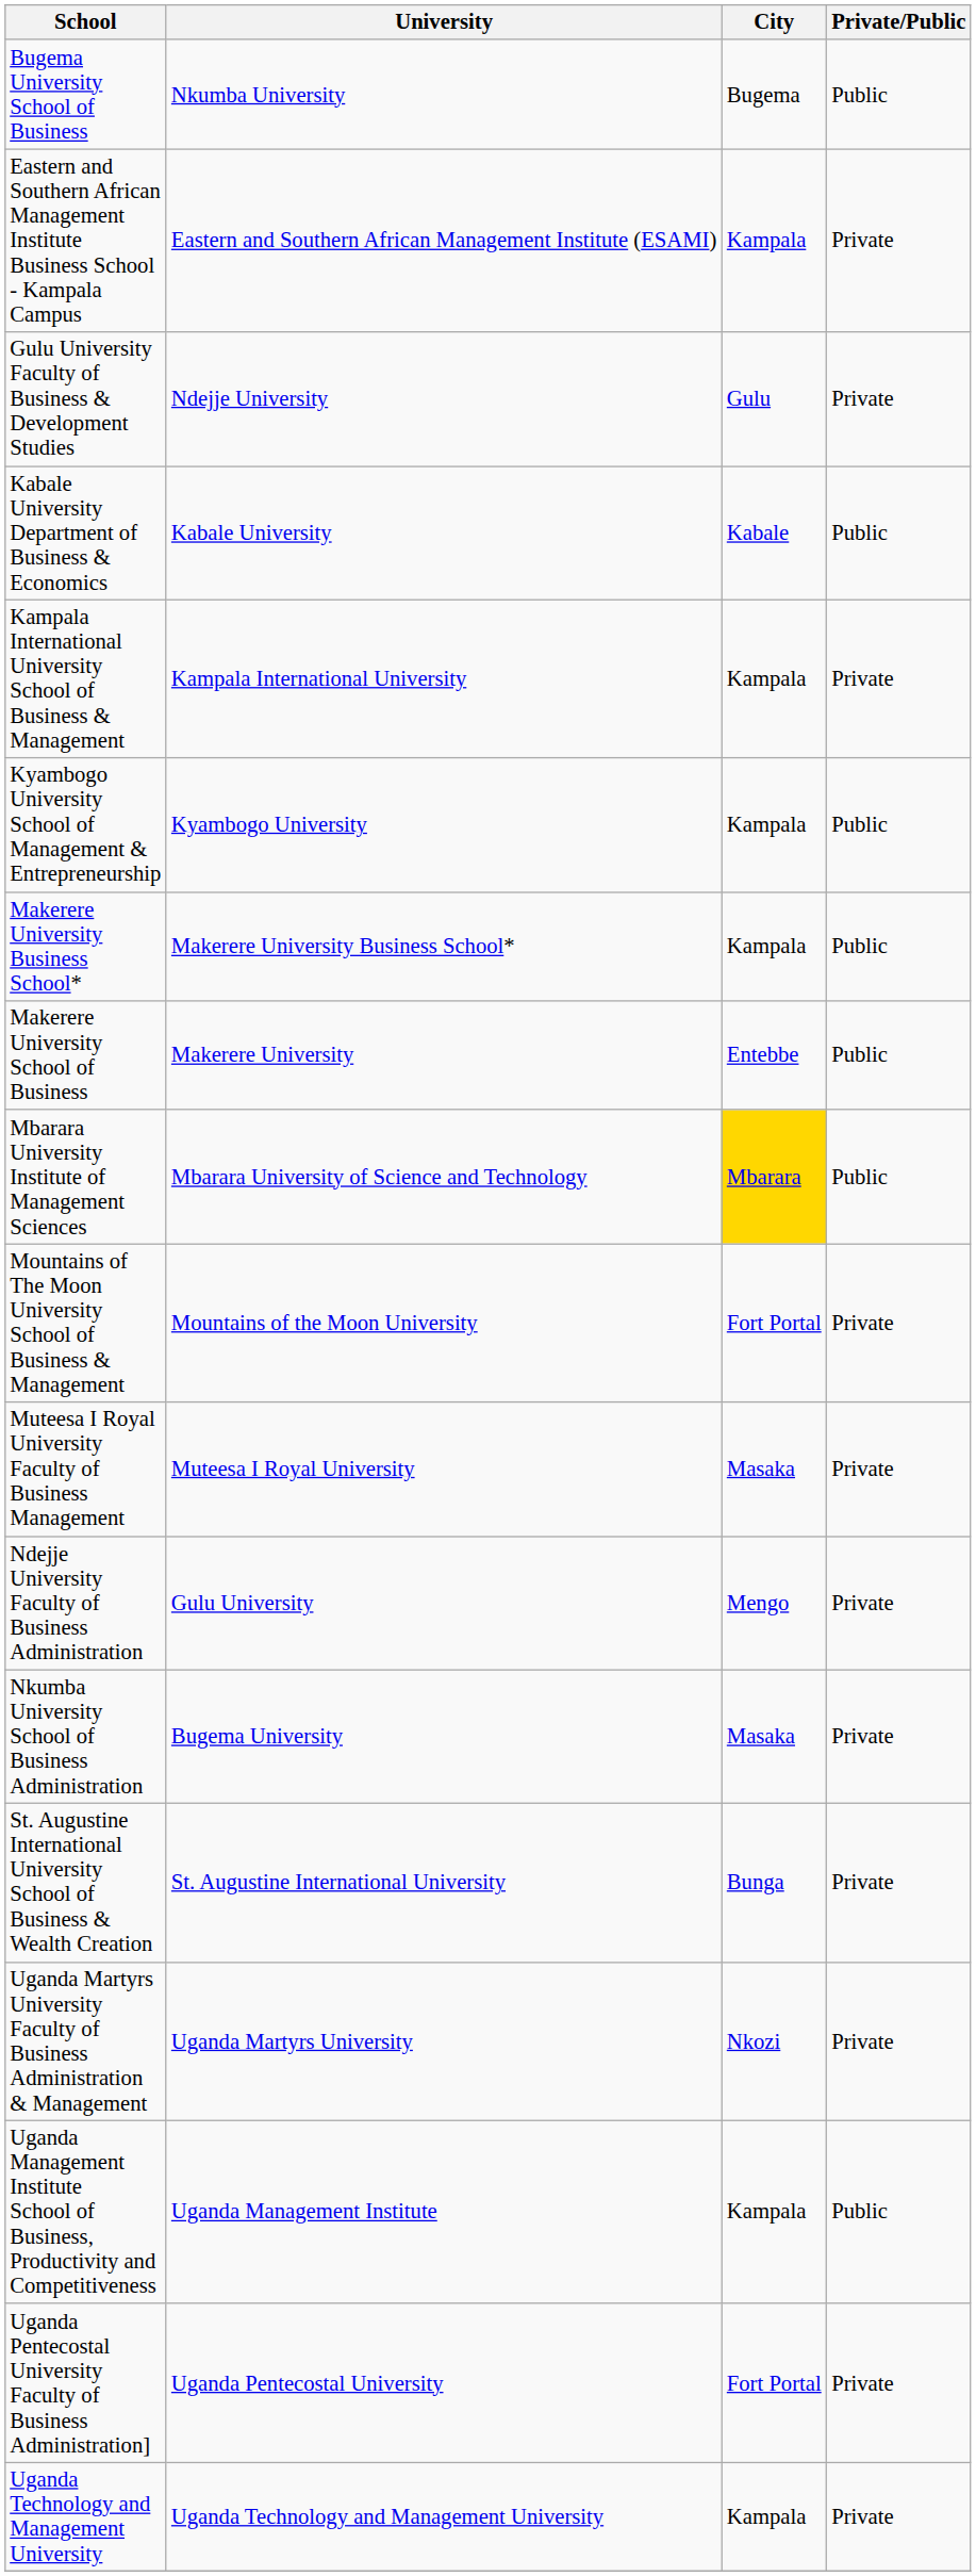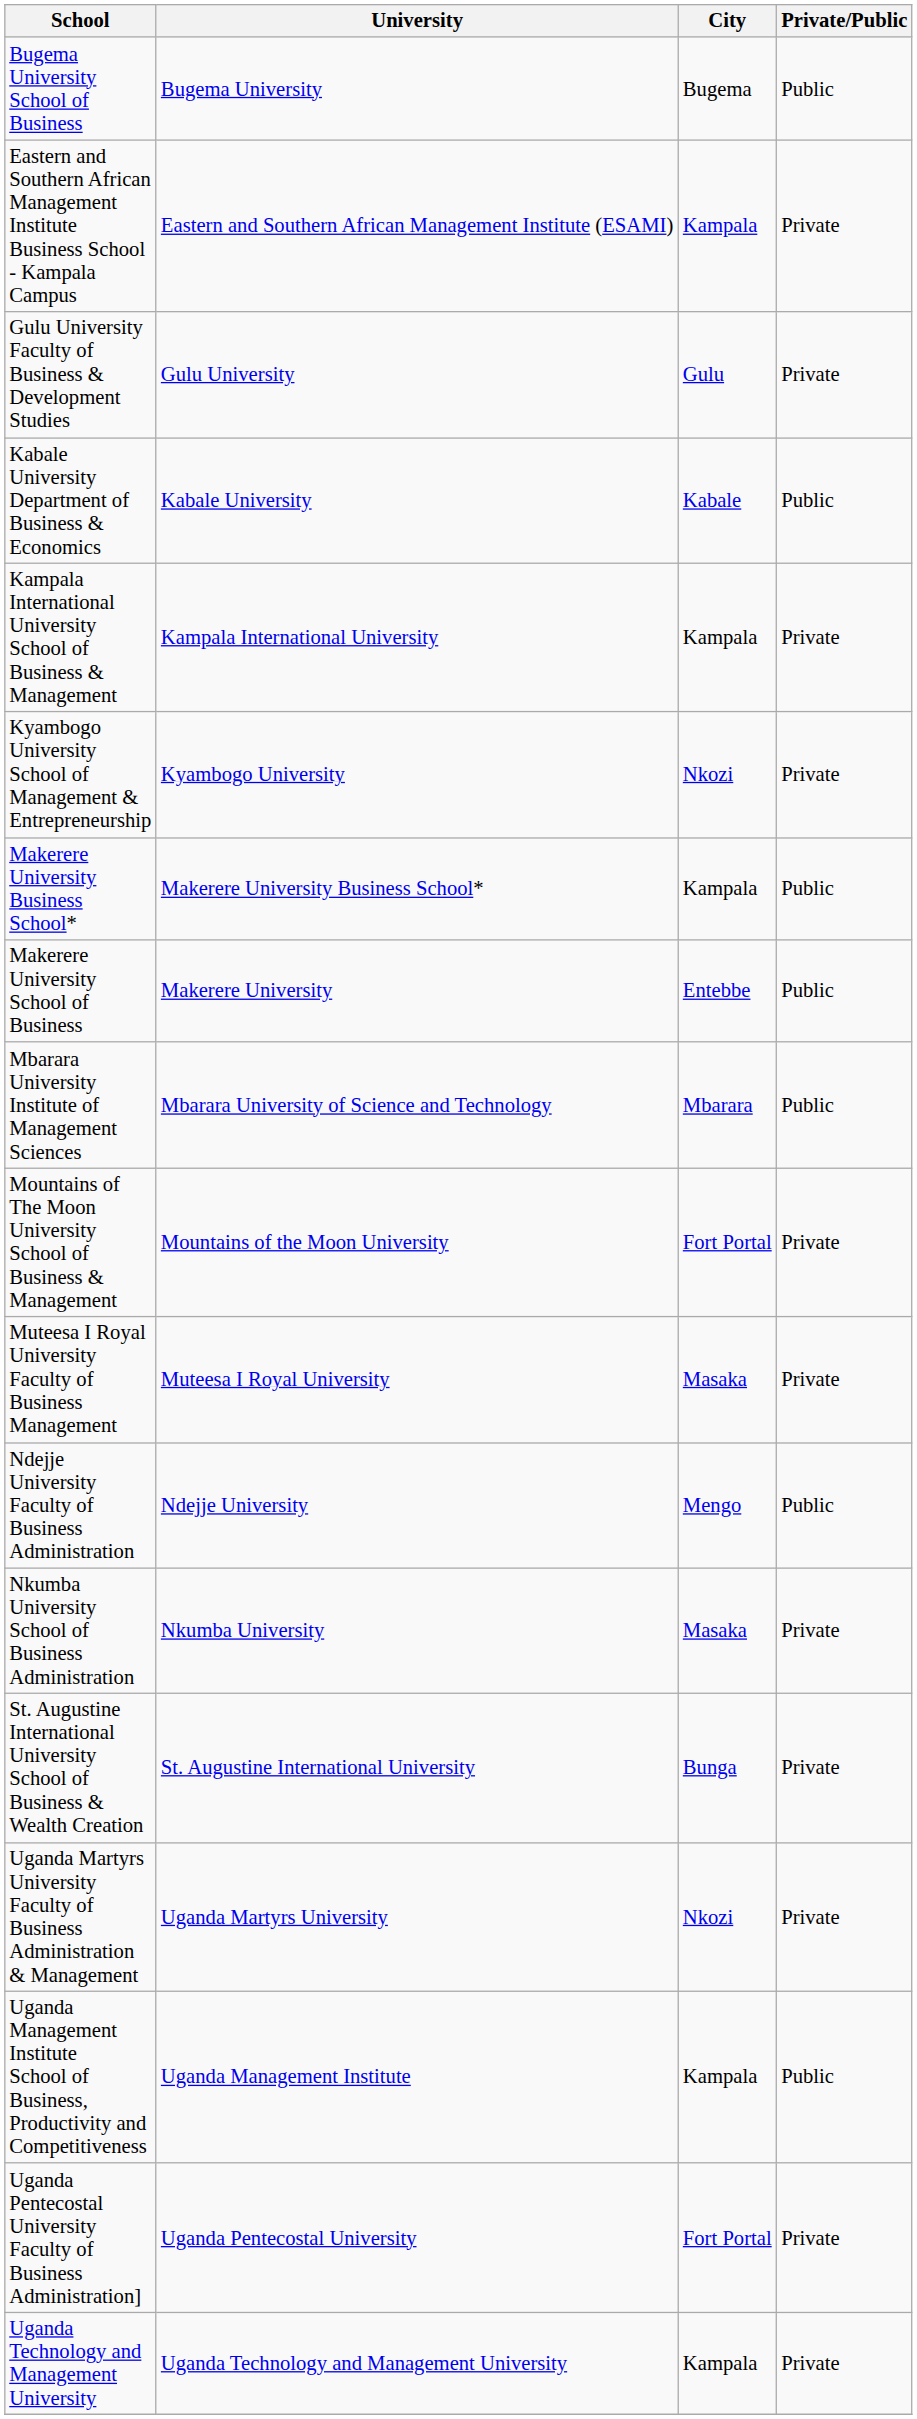Bugema University School of Business | University: Nkumba University -> Bugema University
Gulu University Faculty of Business & Development Studies | University: Ndejje University -> Gulu University
Kyambogo University School of Management & Entrepreneurship | City: Kampala -> Nkozi
Kyambogo University School of Management & Entrepreneurship | Private/Public: Public -> Private
Mbarara University Institute of Management Sciences | City: gold background -> no background
Ndejje University Faculty of Business Administration | University: Gulu University -> Ndejje University
Ndejje University Faculty of Business Administration | Private/Public: Private -> Public
Nkumba University School of Business Administration | University: Bugema University -> Nkumba University
